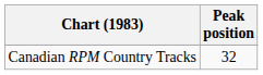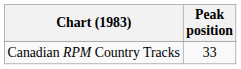Canadian RPM Country Tracks | Peak position: 32 -> 33
